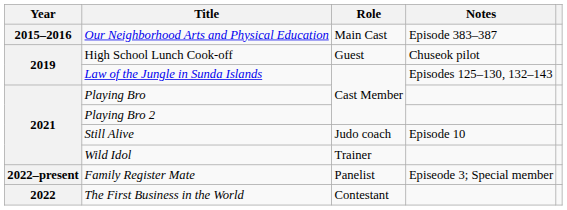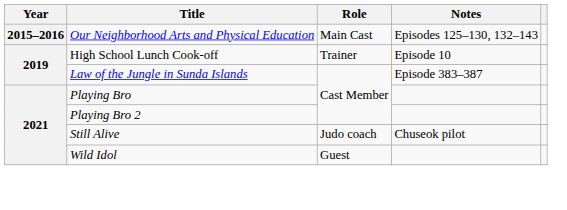Our Neighborhood Arts and Physical Education | Notes: Episode 383–387 -> Episodes 125–130, 132–143
High School Lunch Cook-off | Role: Guest -> Trainer
High School Lunch Cook-off | Notes: Chuseok pilot -> Episode 10
Law of the Jungle in Sunda Islands | Notes: Episodes 125–130, 132–143 -> Episode 383–387
Still Alive | Notes: Episode 10 -> Chuseok pilot
Wild Idol | Role: Trainer -> Guest
- row: 2022–present | Family Register Mate | Panelist | Episeode 3; Special member
- row: 2022 | The First Business in the World | Contestant
